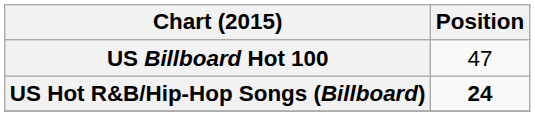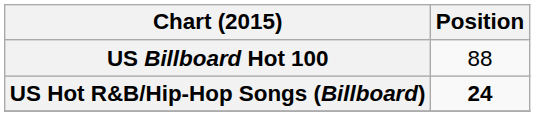US Billboard Hot 100 | Position: 47 -> 88
